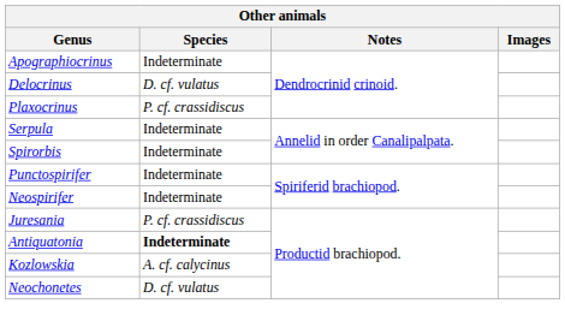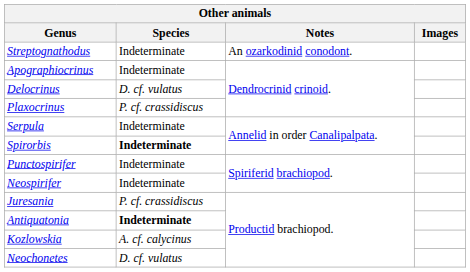+ row: Streptognathodus | Indeterminate | An ozarkodinid conodont.
Spirorbis | Species: normal -> bold
